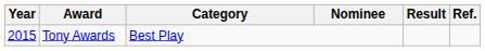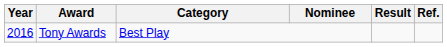Tony Awards | Year: 2015 -> 2016
